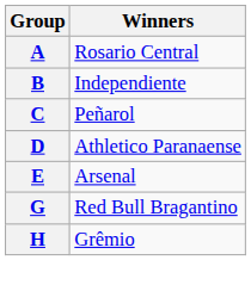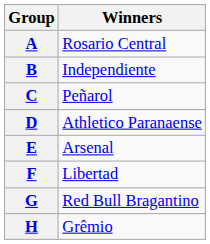+ row: F | Libertad
